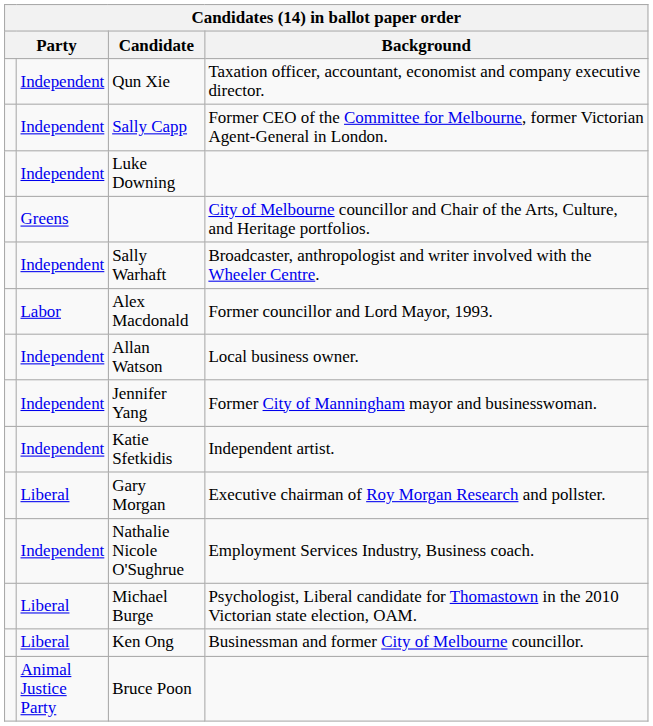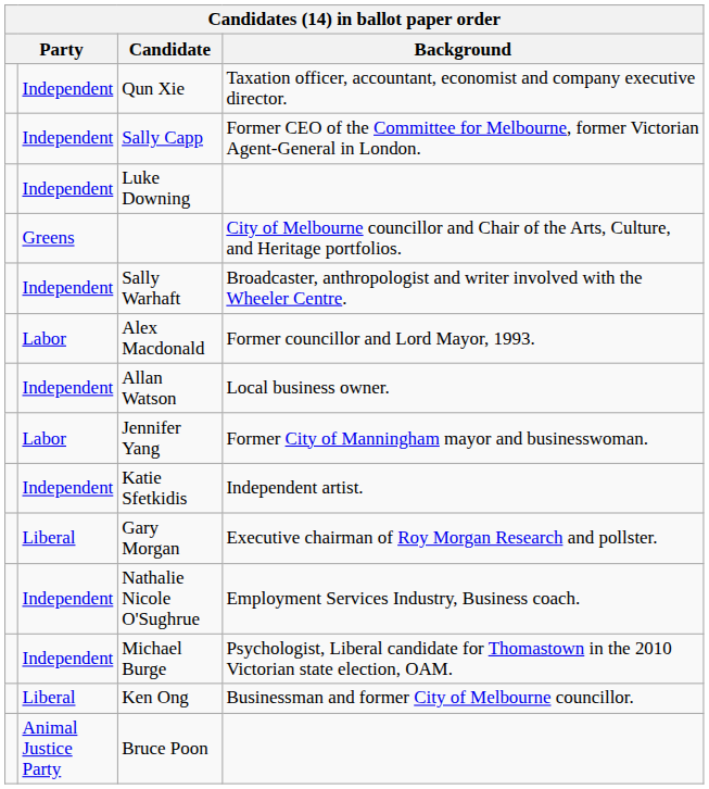Jennifer Yang | column 2: Independent -> Labor
Michael Burge | column 2: Liberal -> Independent
